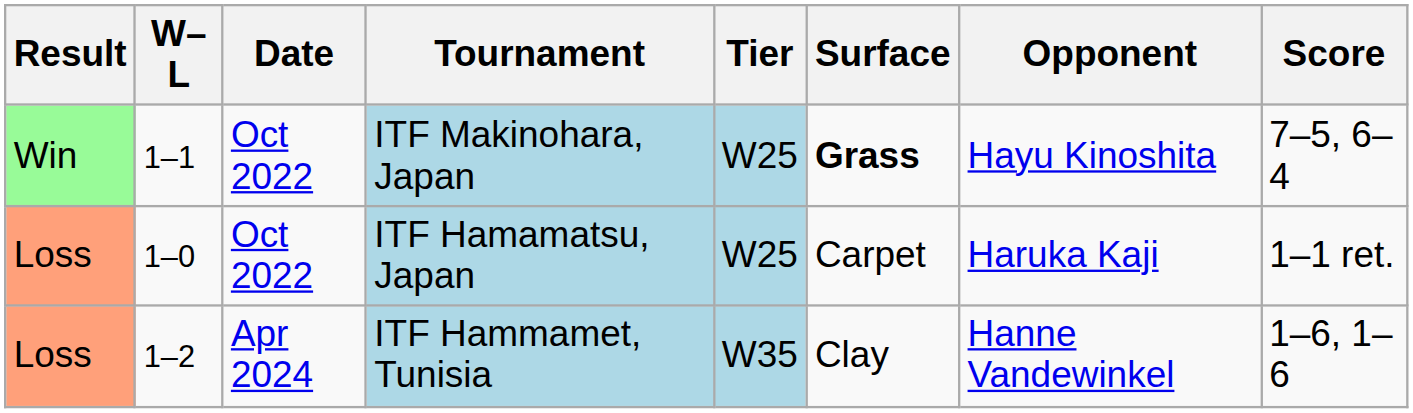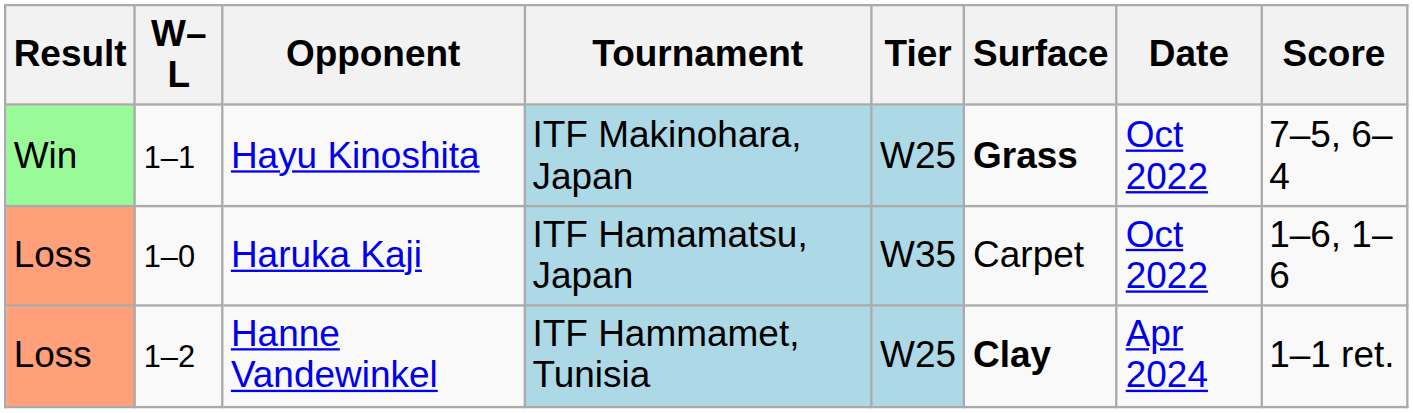columns swapped: Date <-> Opponent
ITF Hamamatsu, Japan | Tier: W25 -> W35
ITF Hamamatsu, Japan | Score: 1–1 ret. -> 1–6, 1–6
ITF Hammamet, Tunisia | Tier: W35 -> W25
ITF Hammamet, Tunisia | Surface: normal -> bold
ITF Hammamet, Tunisia | Score: 1–6, 1–6 -> 1–1 ret.
